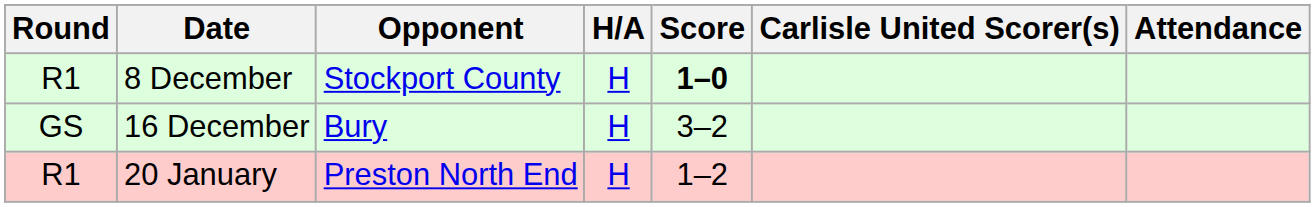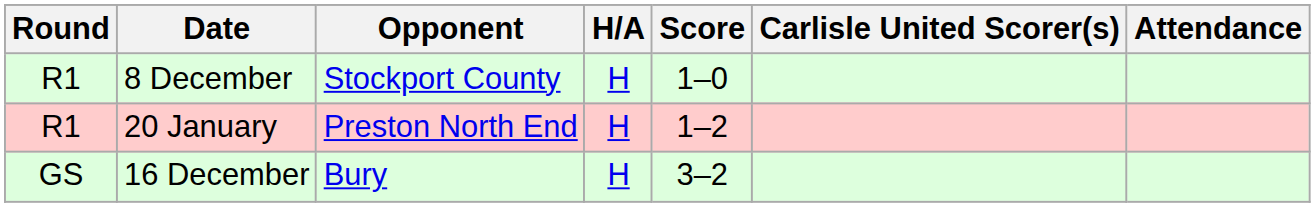8 December | Score: bold -> normal
rows swapped: 16 December <-> 20 January
